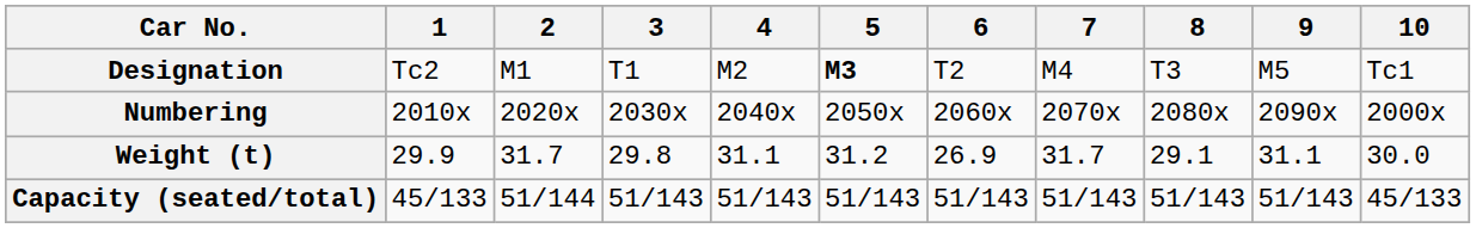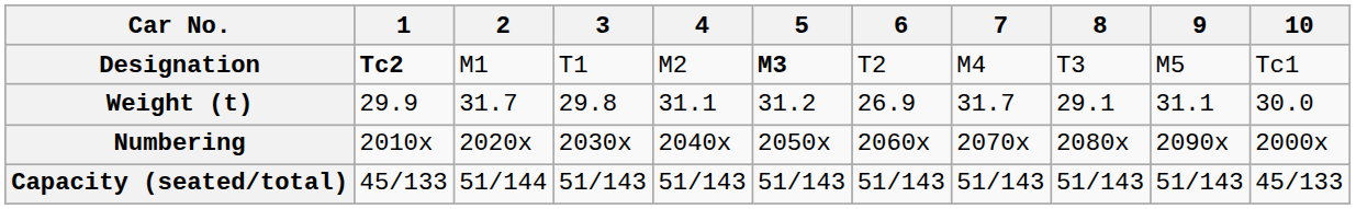Designation | 1: normal -> bold
rows swapped: Numbering <-> Weight (t)
